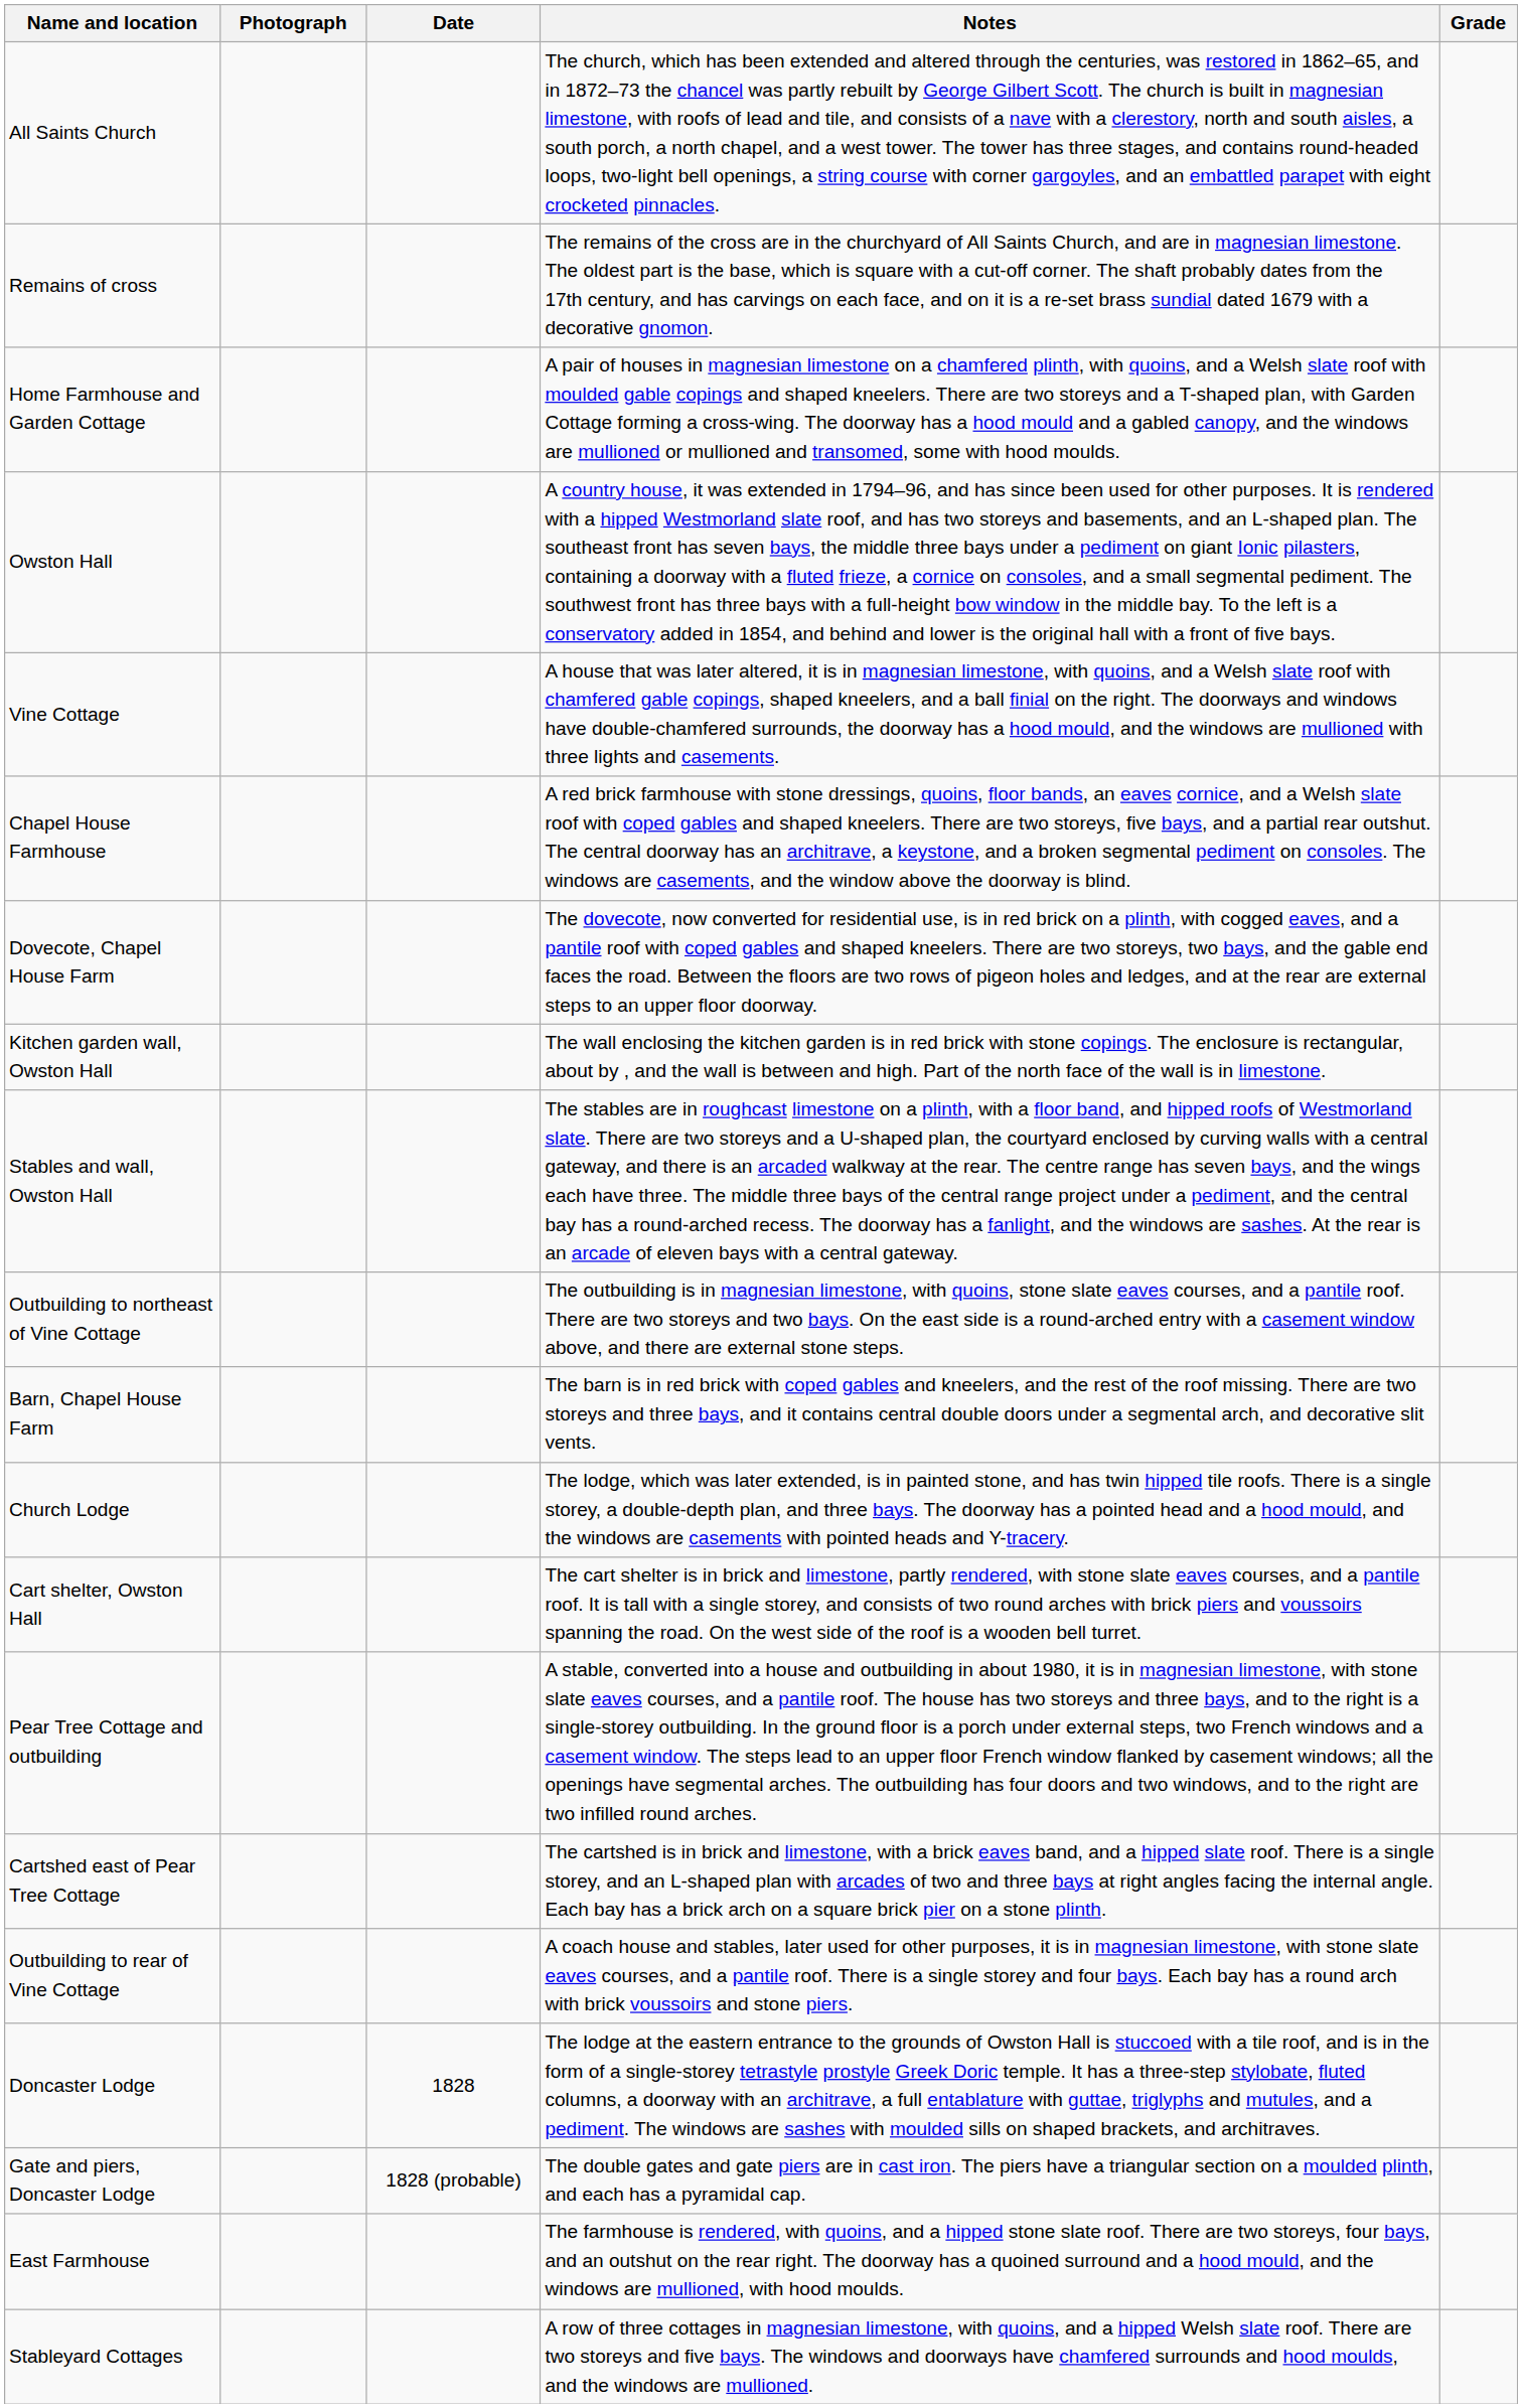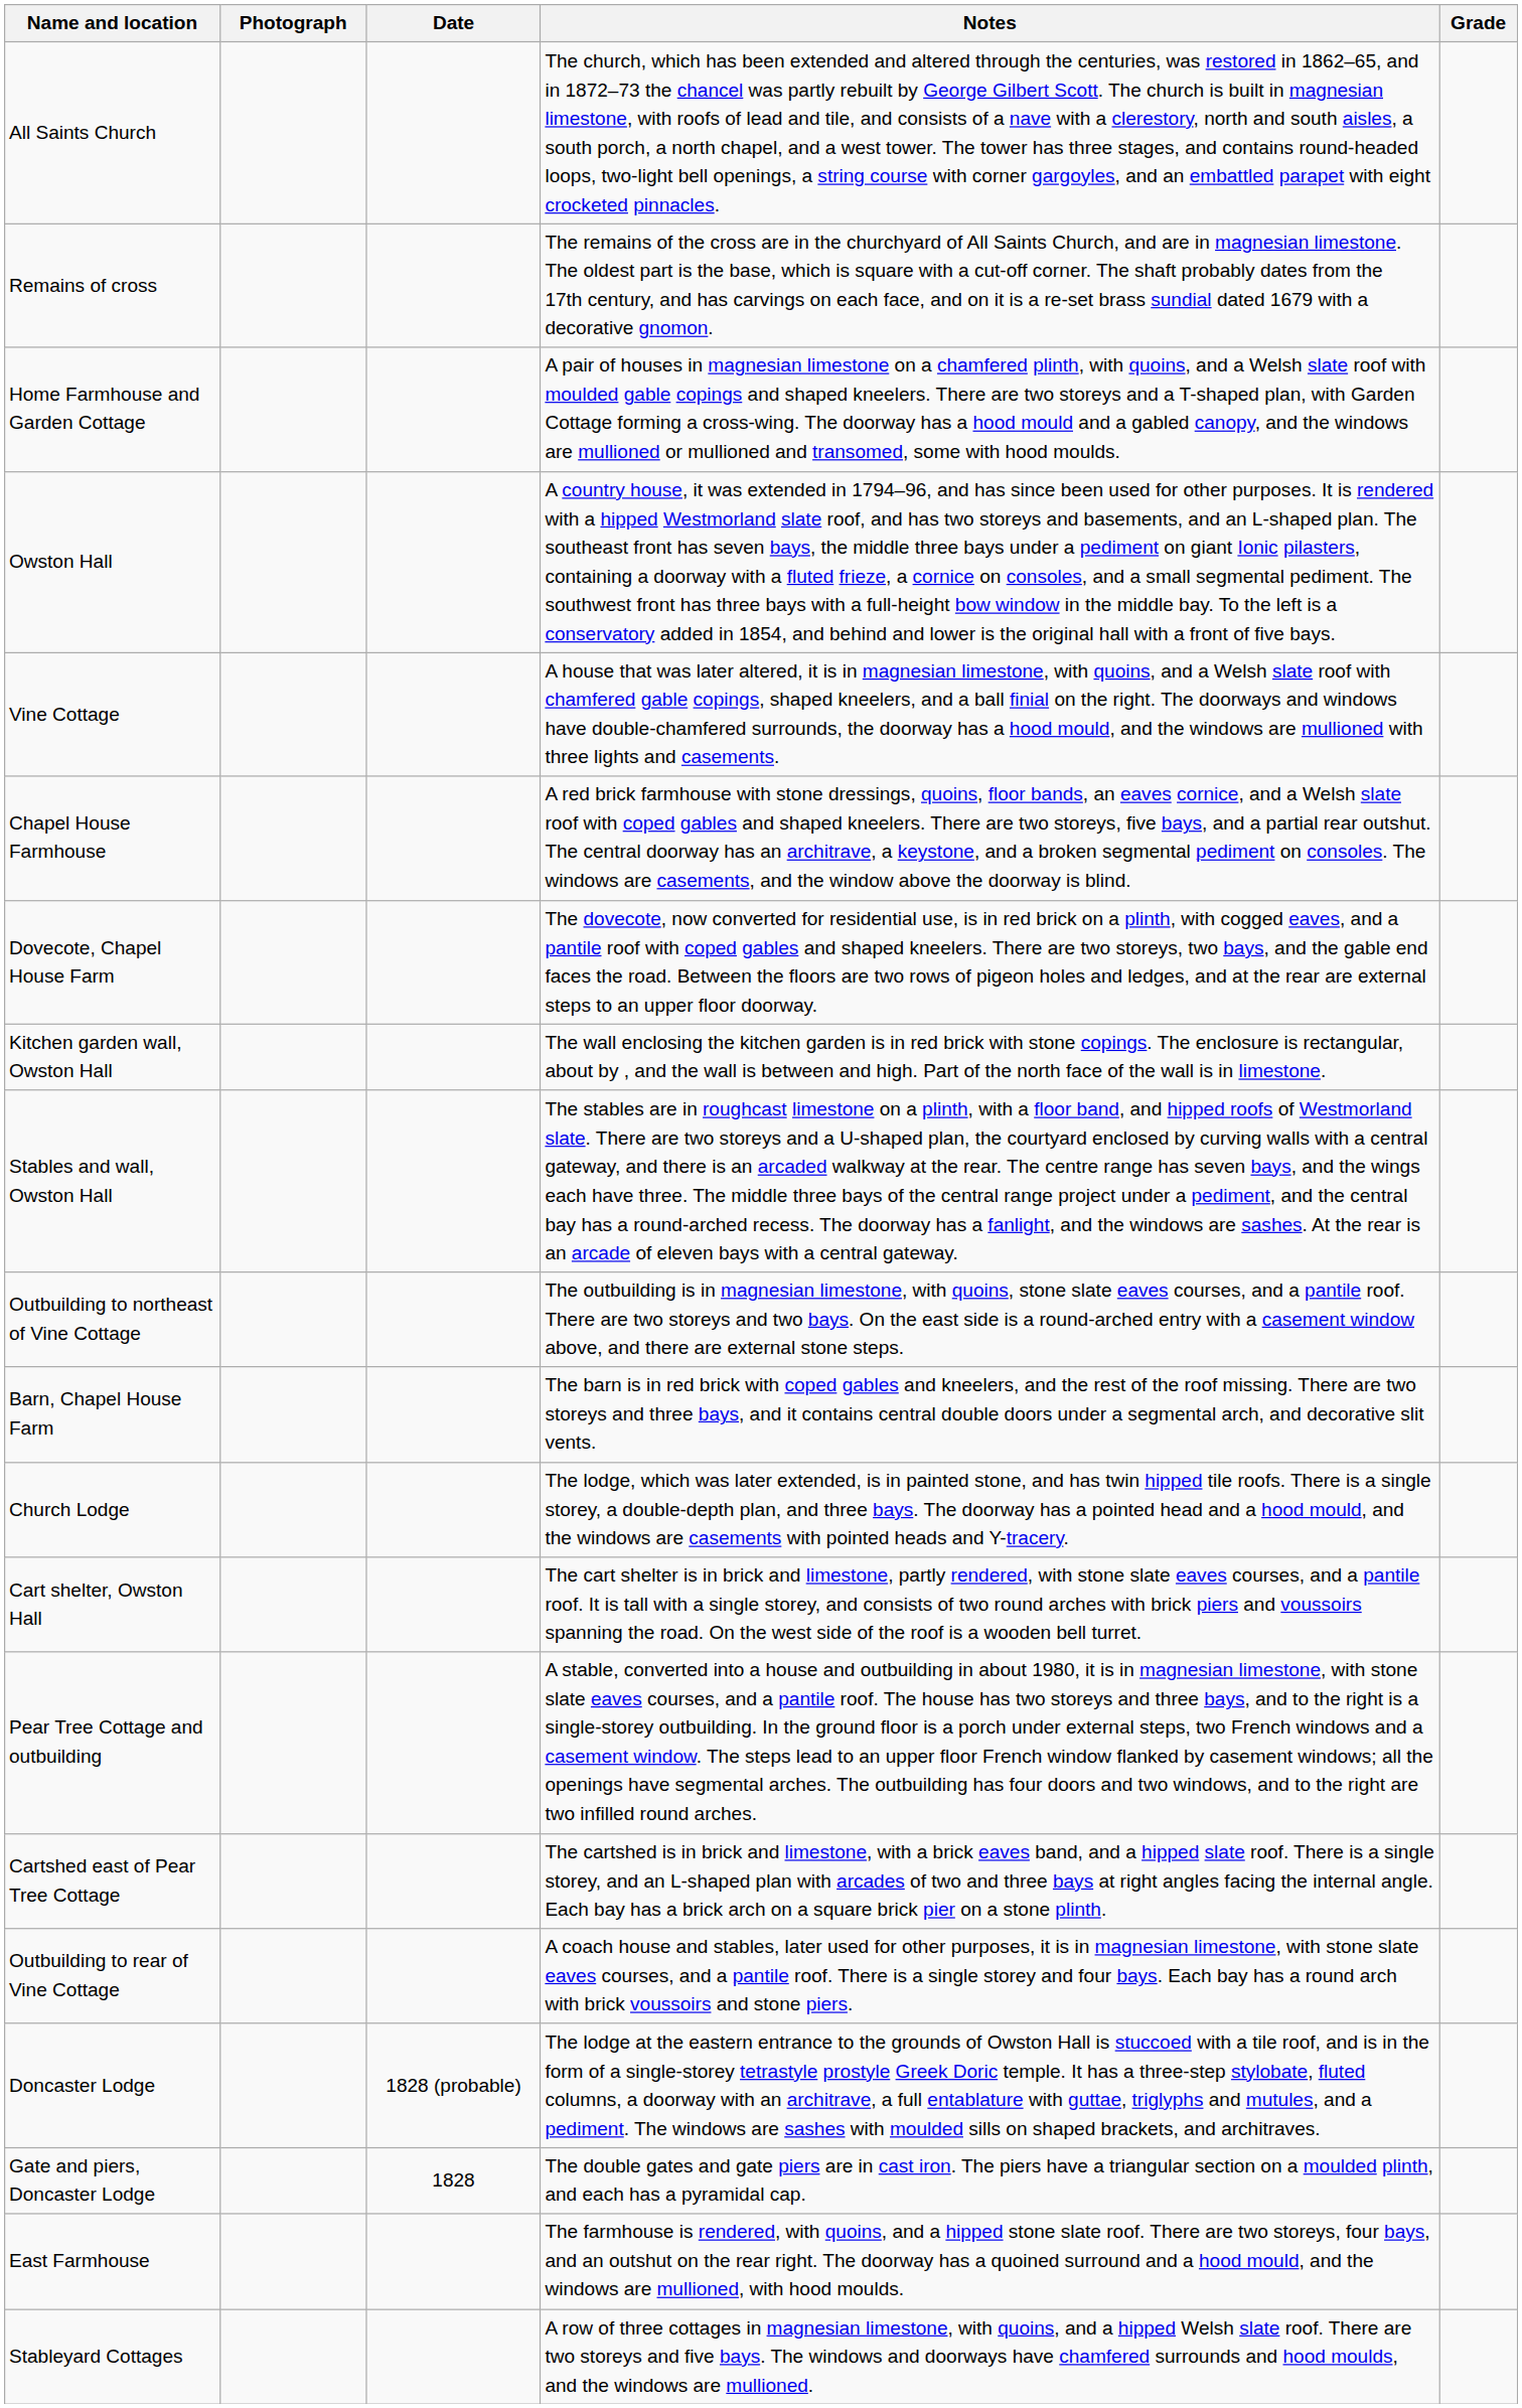Doncaster Lodge | Date: 1828 -> 1828 (probable)
Gate and piers, Doncaster Lodge | Date: 1828 (probable) -> 1828
